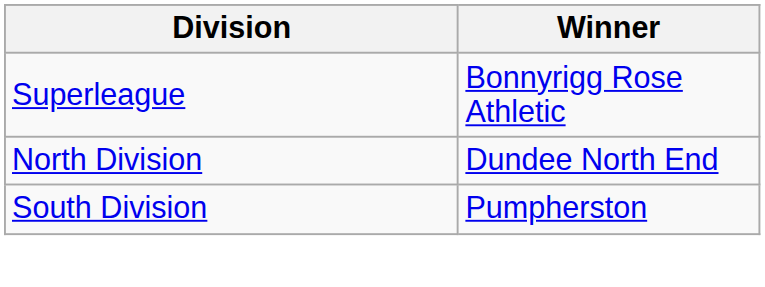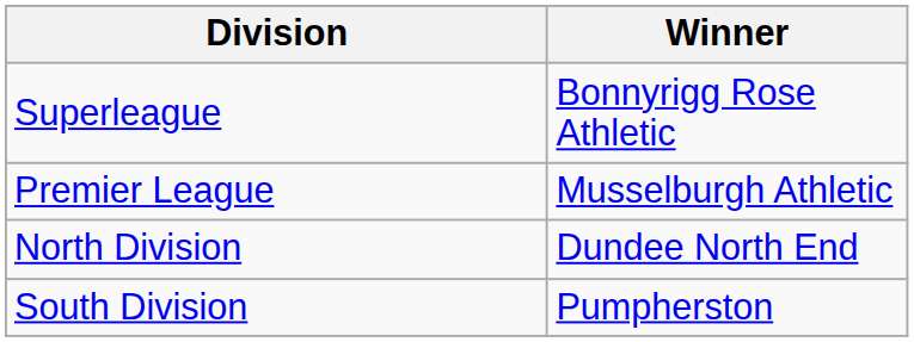+ row: Premier League | Musselburgh Athletic
